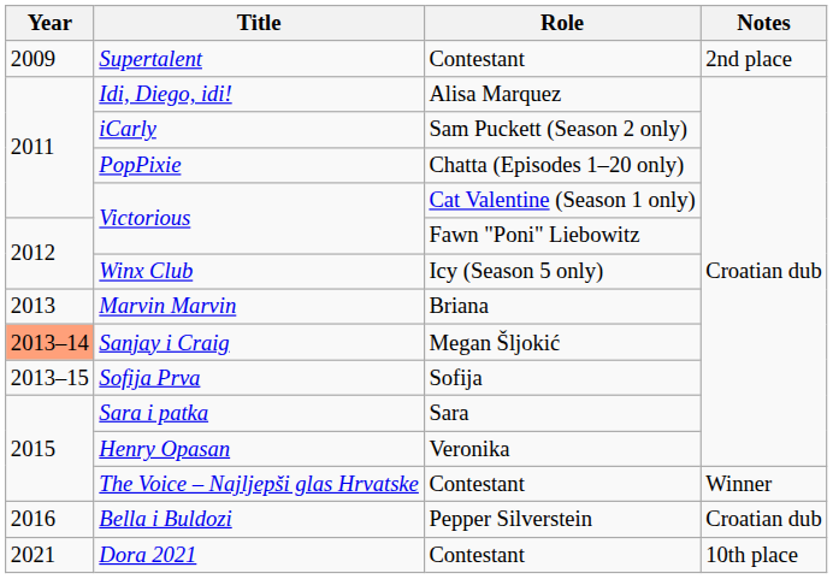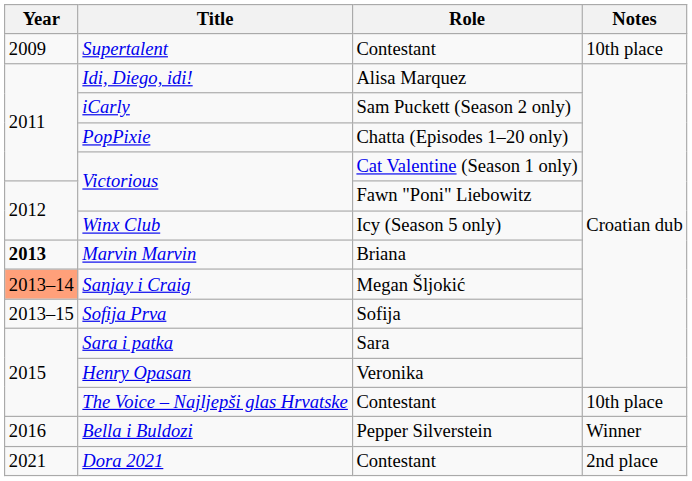Supertalent | Notes: 2nd place -> 10th place
Marvin Marvin | Year: normal -> bold
The Voice – Najljepši glas Hrvatske | Notes: Winner -> 10th place
Bella i Buldozi | Notes: Croatian dub -> Winner
Dora 2021 | Notes: 10th place -> 2nd place
